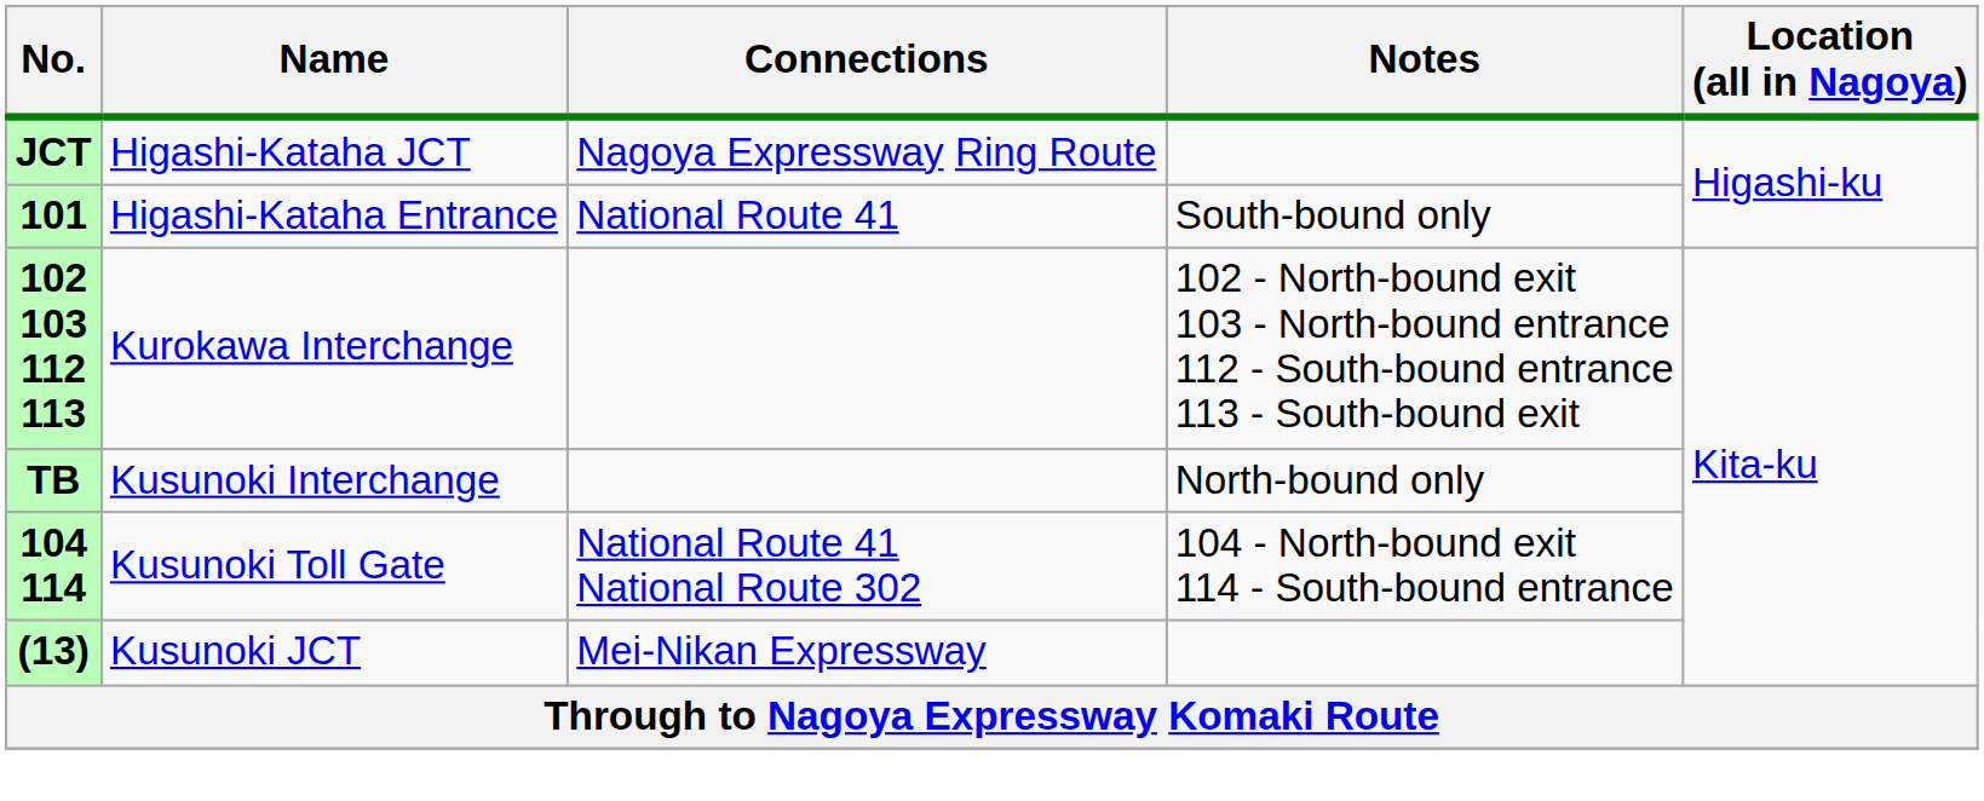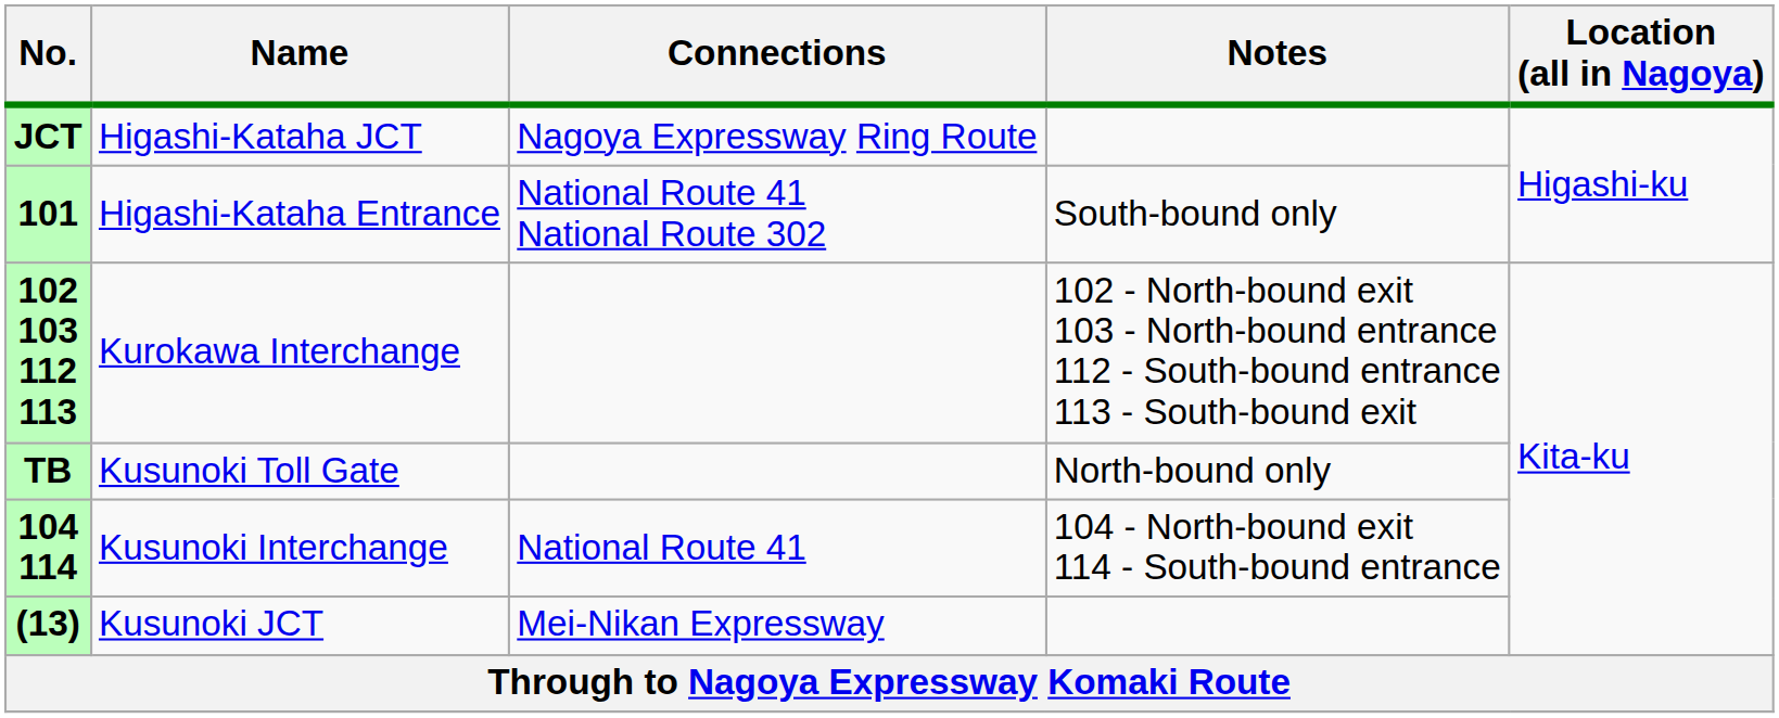101 | Connections: National Route 41 -> National Route 41 National Route 302
TB | Name: Kusunoki Interchange -> Kusunoki Toll Gate
104 114 | Name: Kusunoki Toll Gate -> Kusunoki Interchange
104 114 | Connections: National Route 41 National Route 302 -> National Route 41
